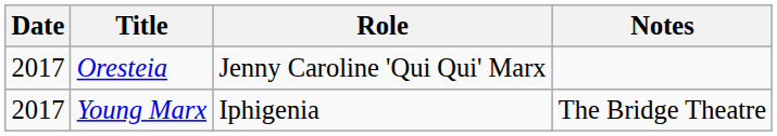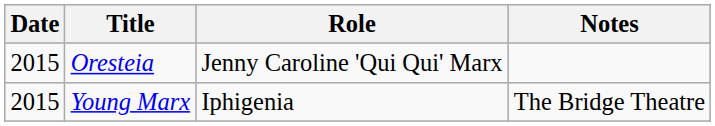Oresteia | Date: 2017 -> 2015
Young Marx | Date: 2017 -> 2015
